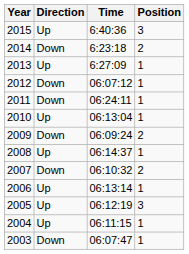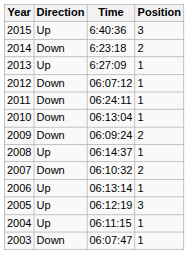2010 | Direction: Up -> Down
